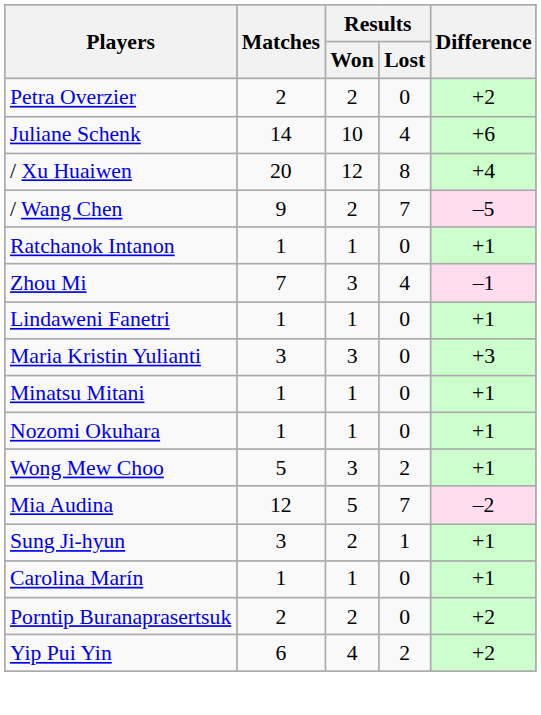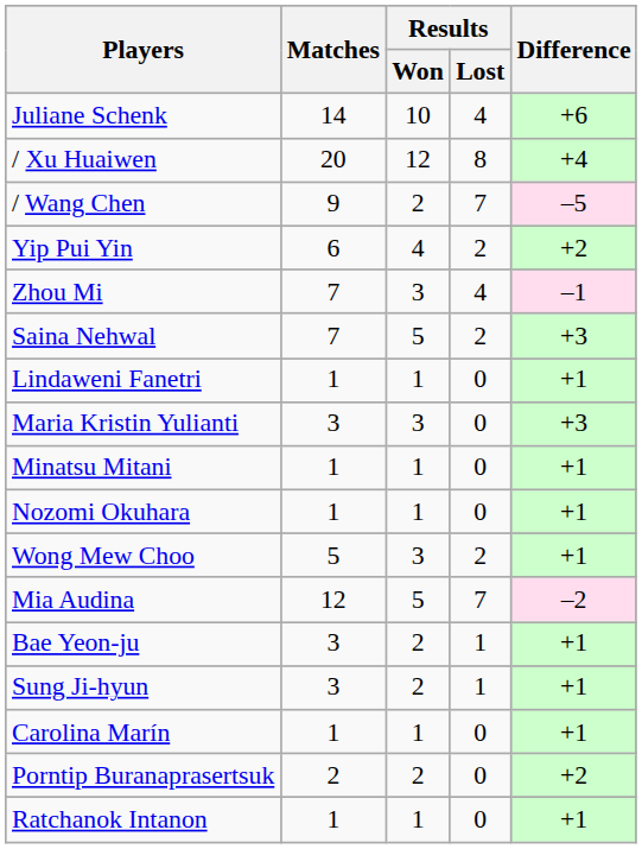- row: Petra Overzier | 2 | 2 | 0 | +2
rows swapped: Yip Pui Yin <-> Ratchanok Intanon
+ row: Saina Nehwal | 7 | 5 | 2 | +3
+ row: Bae Yeon-ju | 3 | 2 | 1 | +1
